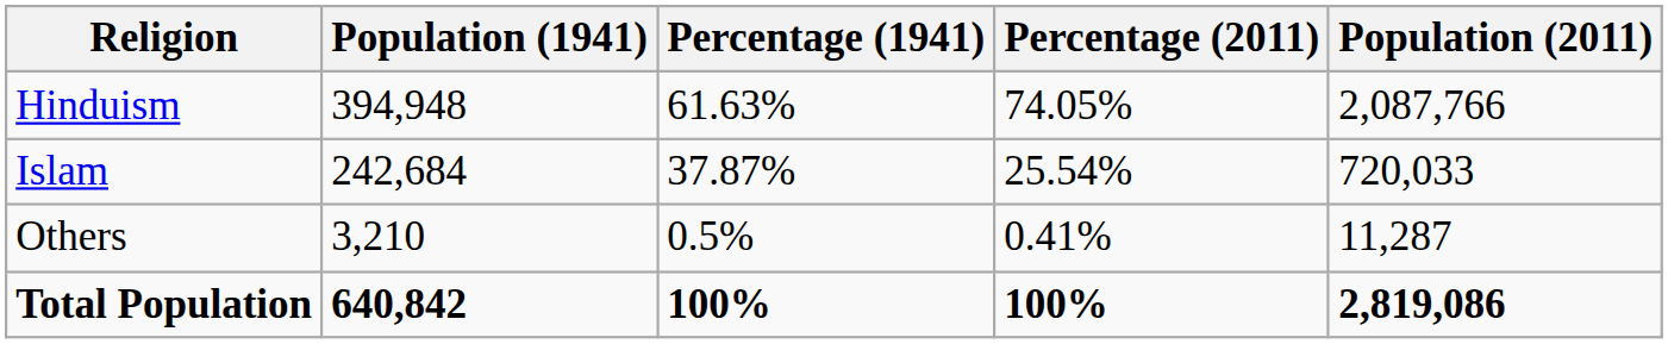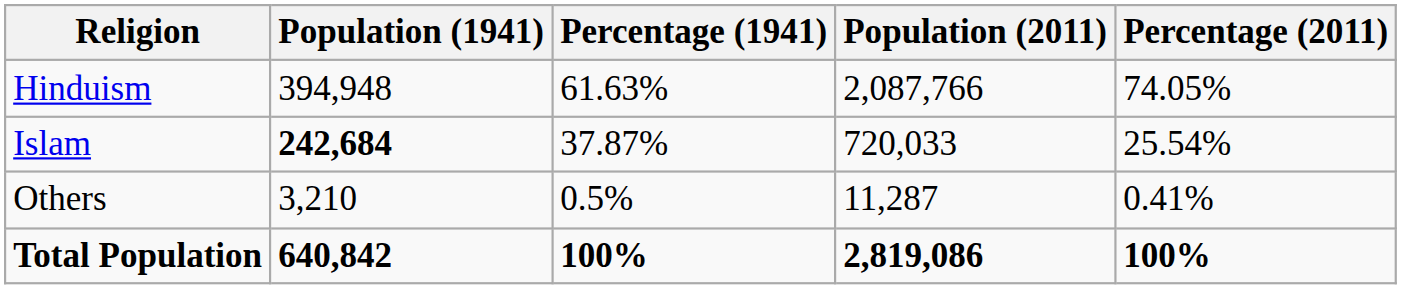columns swapped: Population (2011) <-> Percentage (2011)
Islam | Population (1941): normal -> bold
